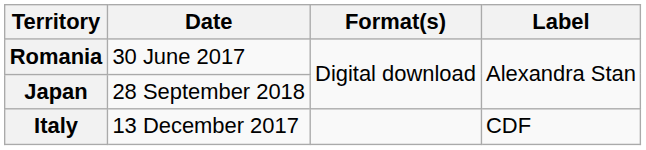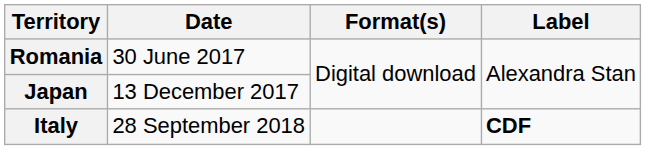Japan | Date: 28 September 2018 -> 13 December 2017
Italy | Date: 13 December 2017 -> 28 September 2018
Italy | Label: normal -> bold
